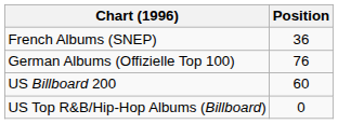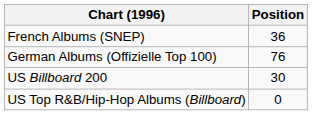US Billboard 200 | Position: 60 -> 30
